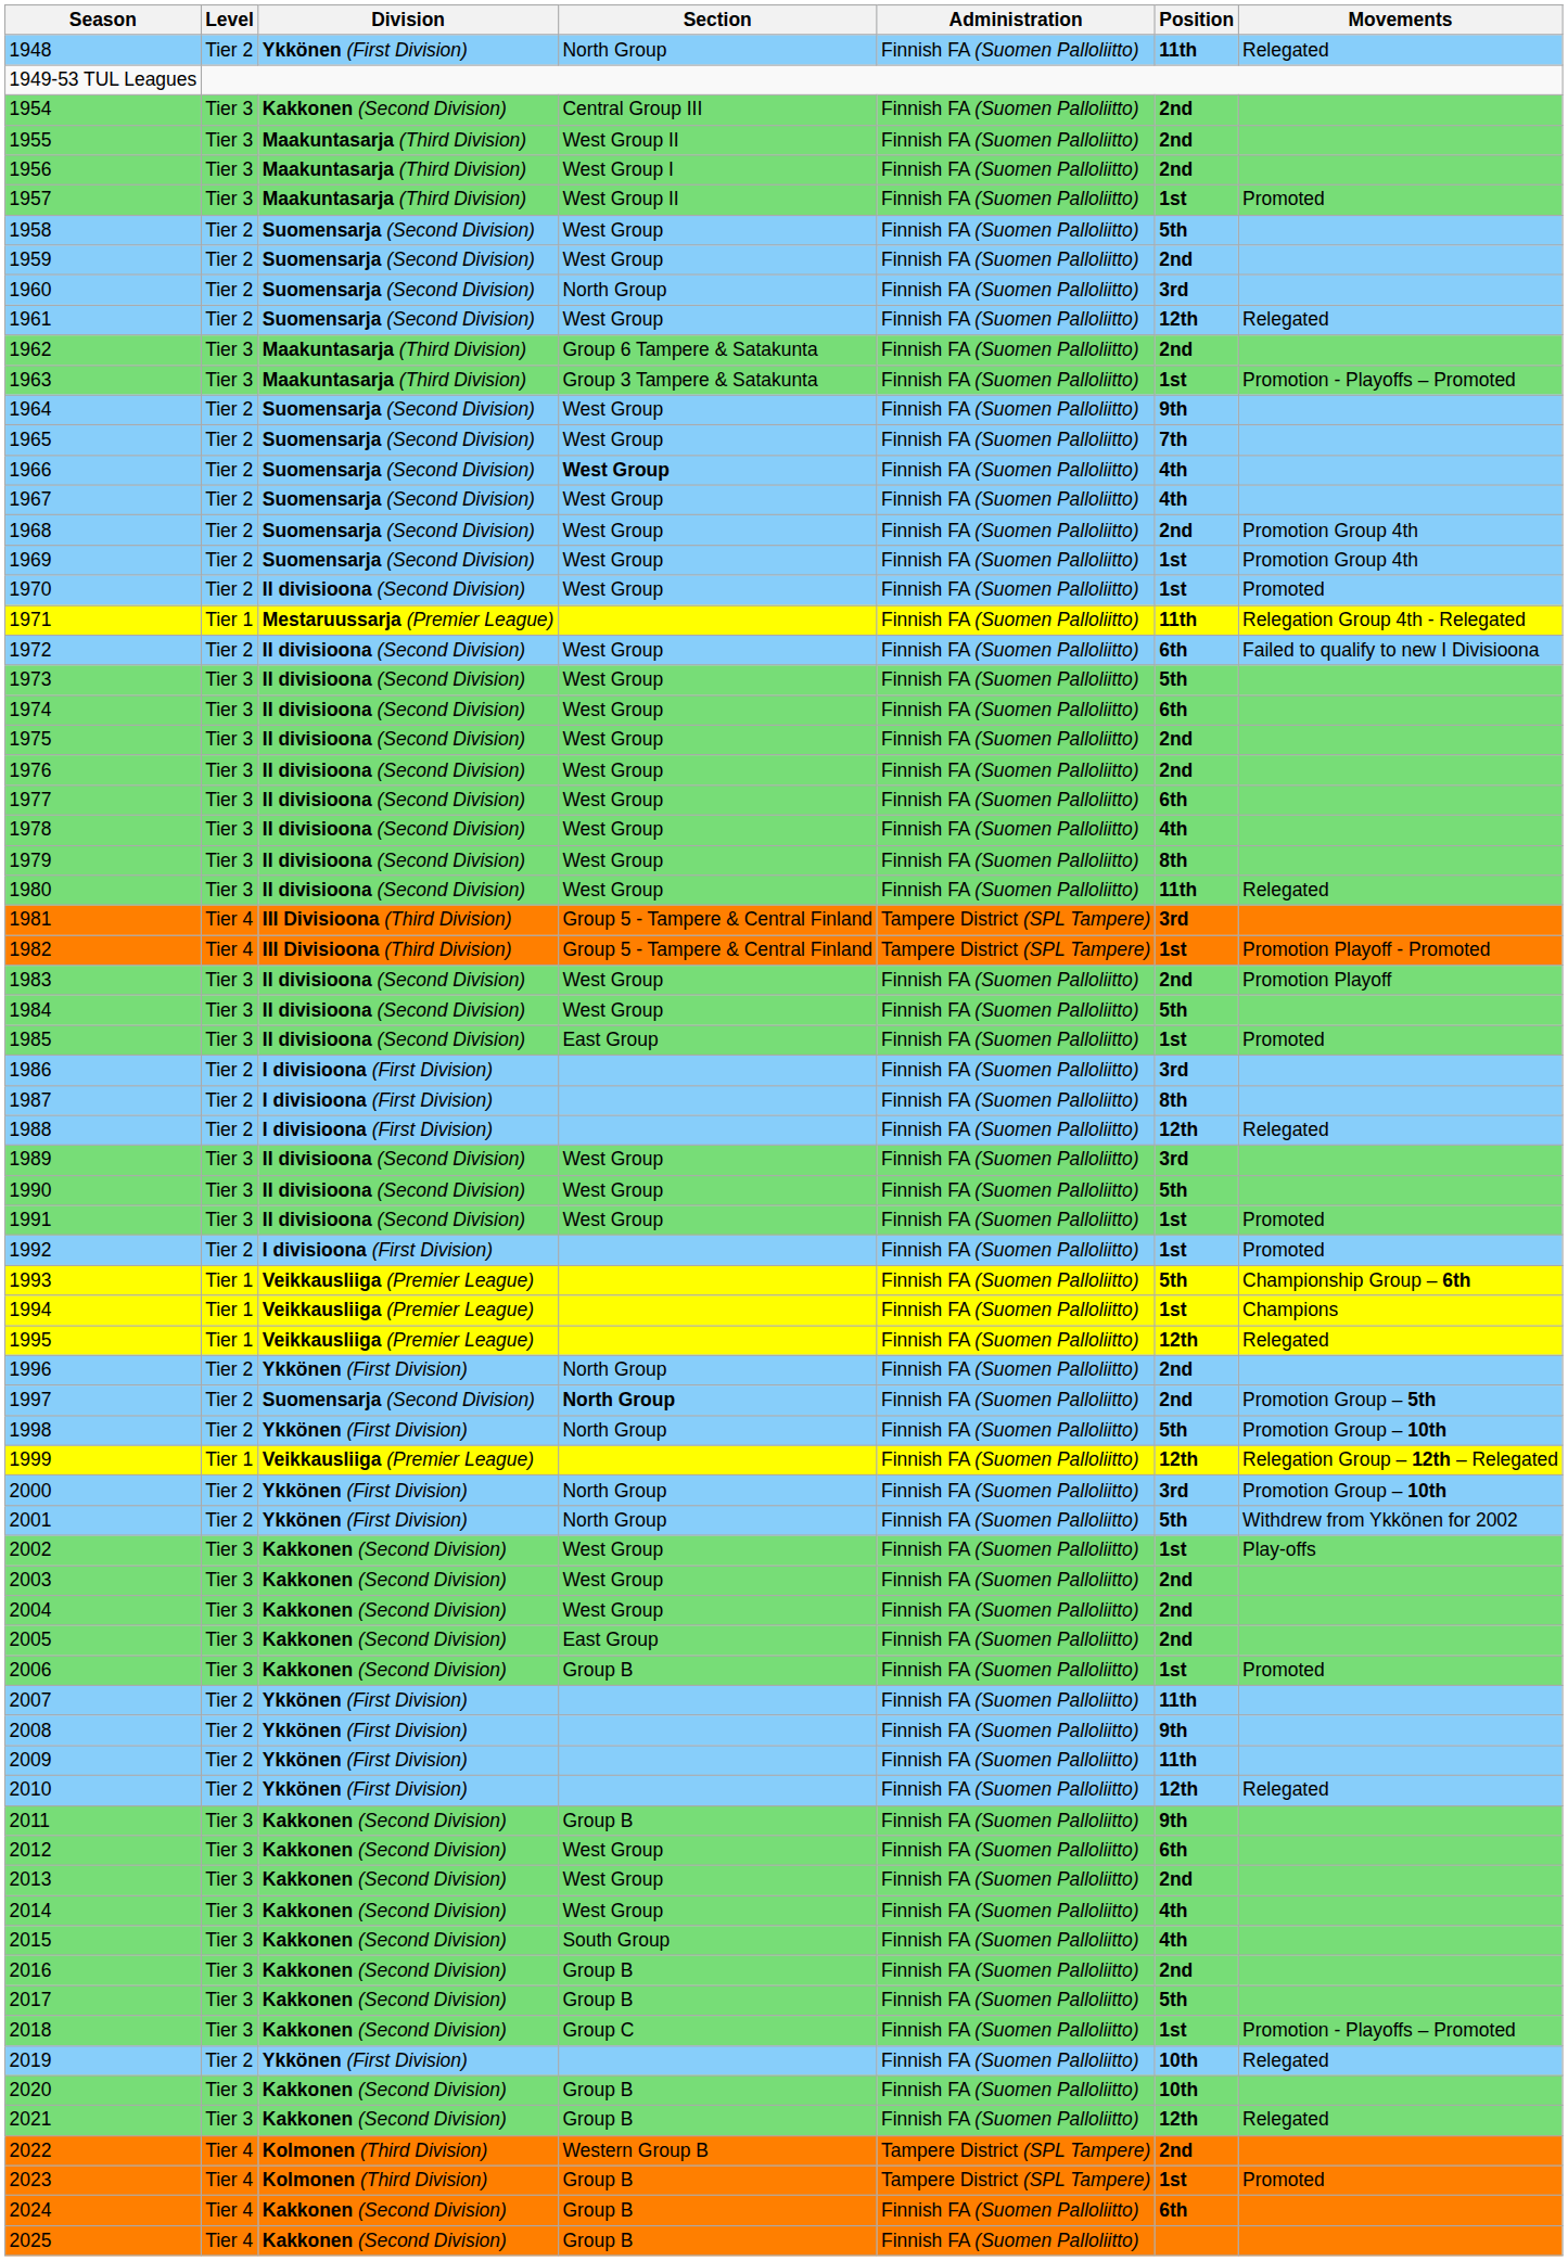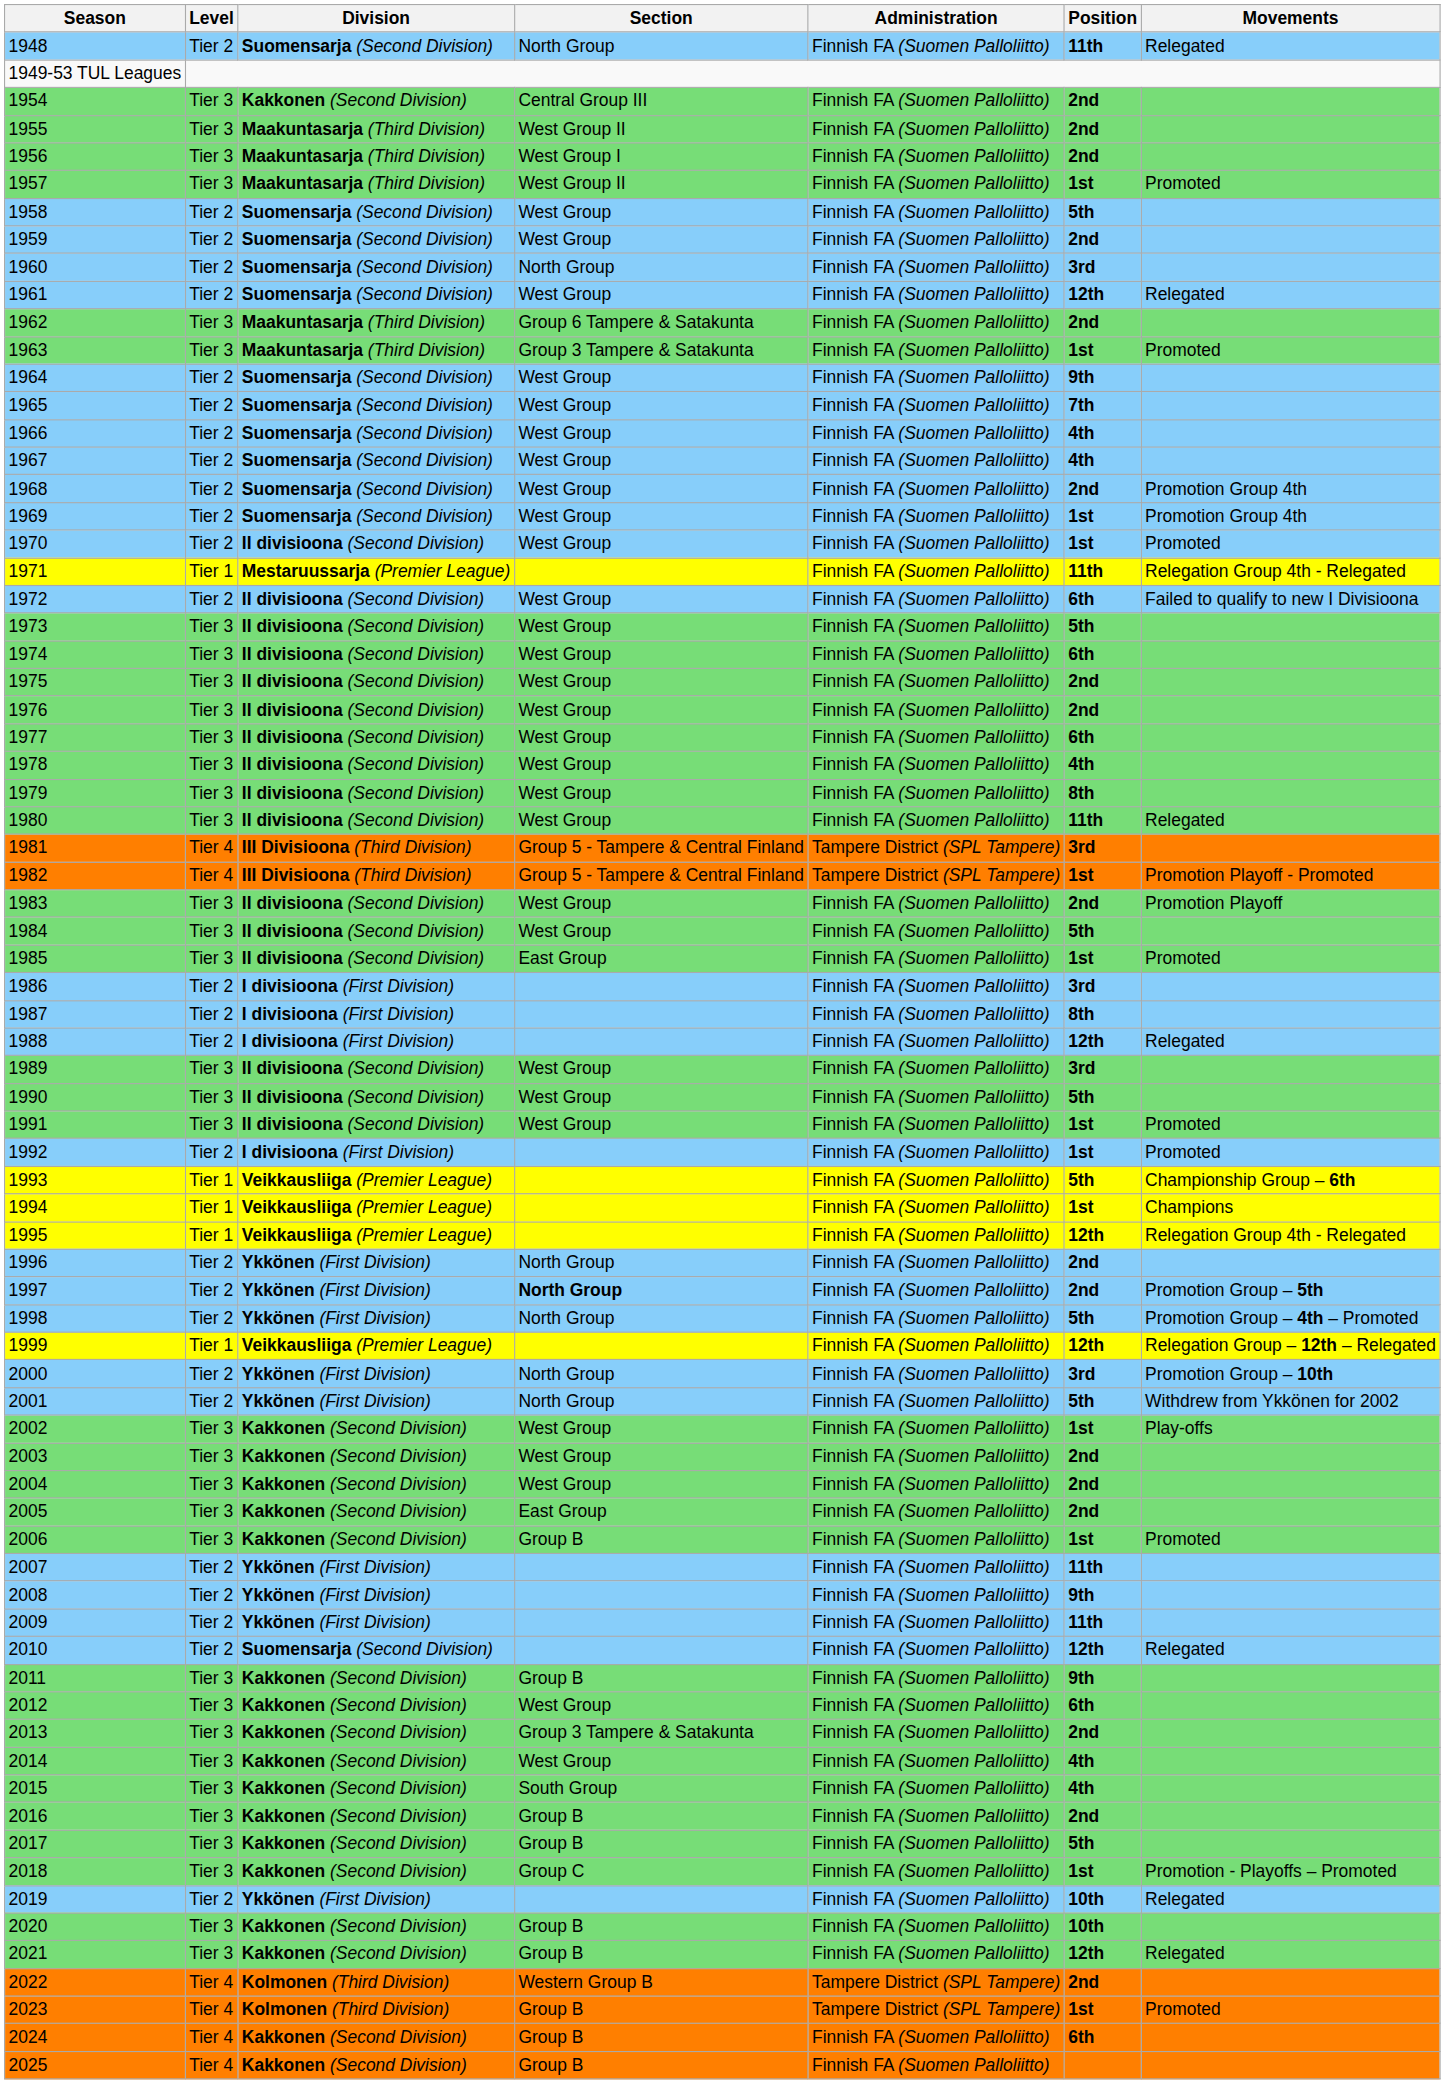1948 | Division: Ykkönen (First Division) -> Suomensarja (Second Division)
1963 | Movements: Promotion - Playoffs – Promoted -> Promoted
1966 | Section: bold -> normal
1995 | Movements: Relegated -> Relegation Group 4th - Relegated
1997 | Division: Suomensarja (Second Division) -> Ykkönen (First Division)
1998 | Movements: Promotion Group – 10th -> Promotion Group – 4th – Promoted
2010 | Division: Ykkönen (First Division) -> Suomensarja (Second Division)
2013 | Section: West Group -> Group 3 Tampere & Satakunta
